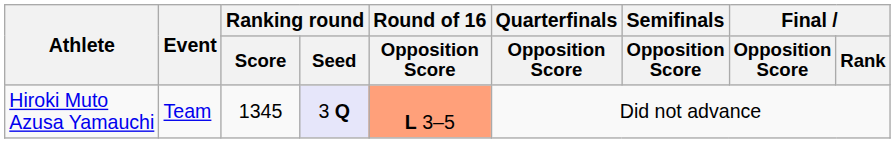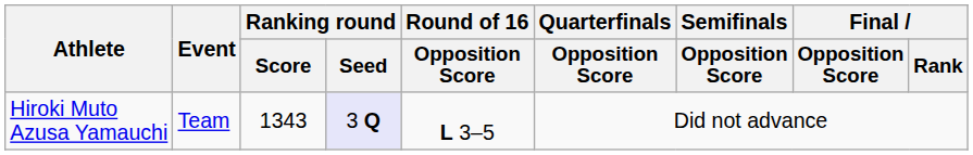Hiroki Muto Azusa Yamauchi | Ranking round / Score: 1345 -> 1343
Hiroki Muto Azusa Yamauchi | Round of 16 / Opposition Score: lightsalmon background -> no background
